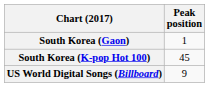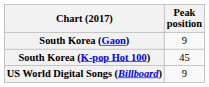South Korea (Gaon) | Peak position: 1 -> 9
